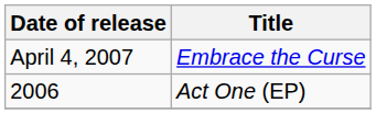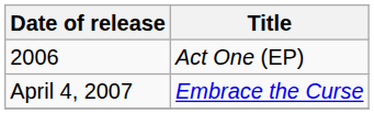rows swapped: April 4, 2007 <-> 2006
